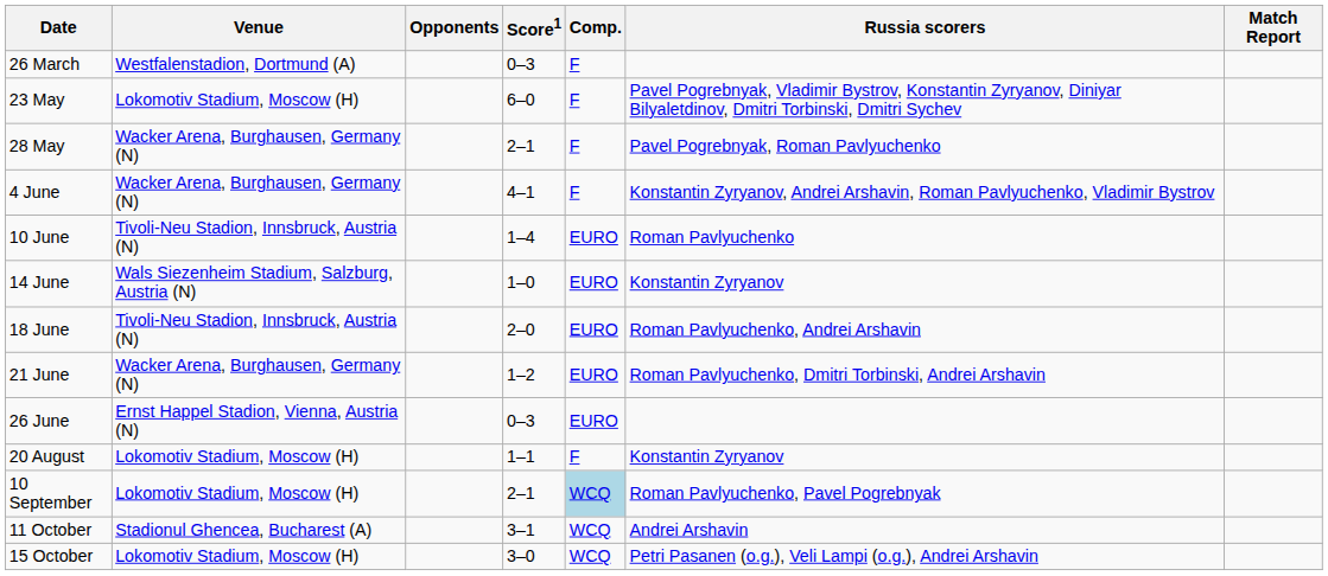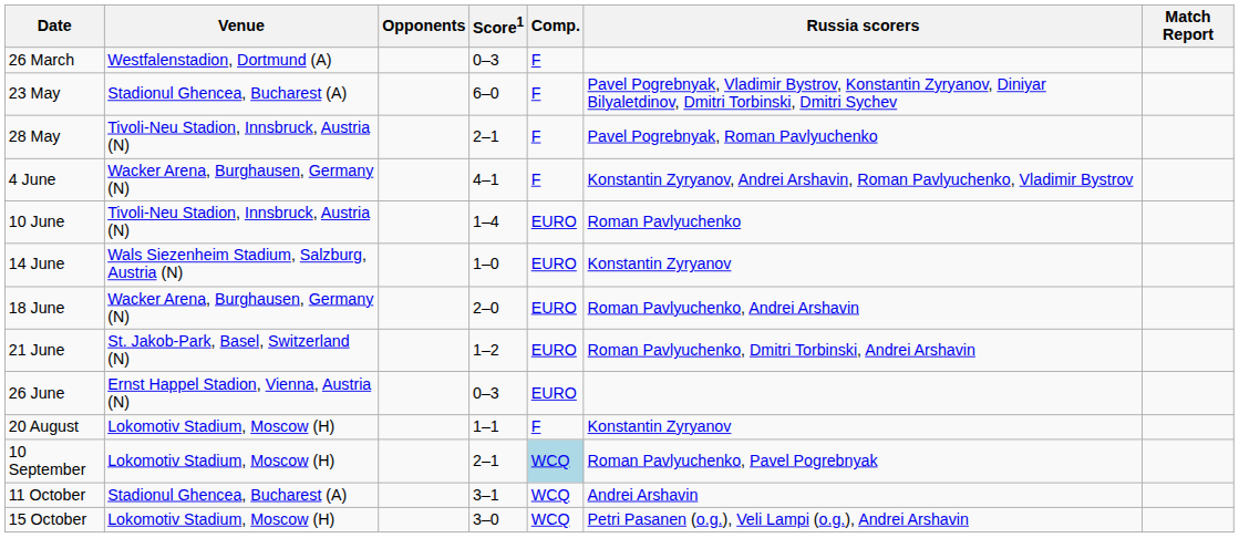23 May | Venue: Lokomotiv Stadium, Moscow (H) -> Stadionul Ghencea, Bucharest (A)
28 May | Venue: Wacker Arena, Burghausen, Germany (N) -> Tivoli-Neu Stadion, Innsbruck, Austria (N)
18 June | Venue: Tivoli-Neu Stadion, Innsbruck, Austria (N) -> Wacker Arena, Burghausen, Germany (N)
21 June | Venue: Wacker Arena, Burghausen, Germany (N) -> St. Jakob-Park, Basel, Switzerland (N)
